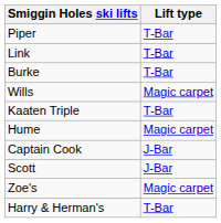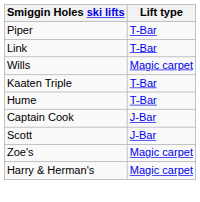- row: Burke | T-Bar
Hume | Lift type: Magic carpet -> T-Bar
Harry & Herman's | Lift type: T-Bar -> Magic carpet
